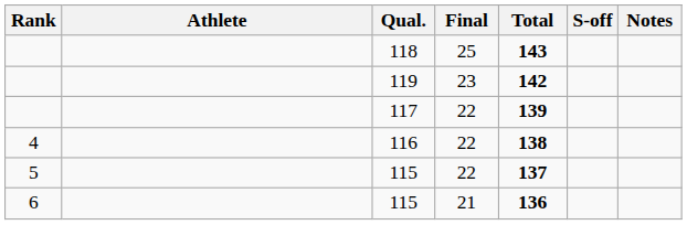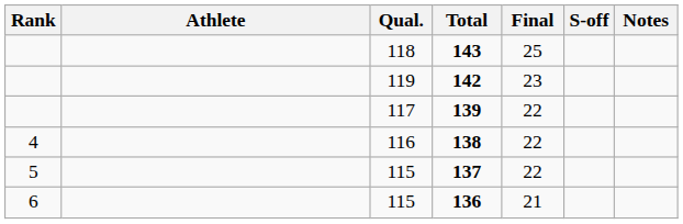columns swapped: Final <-> Total
